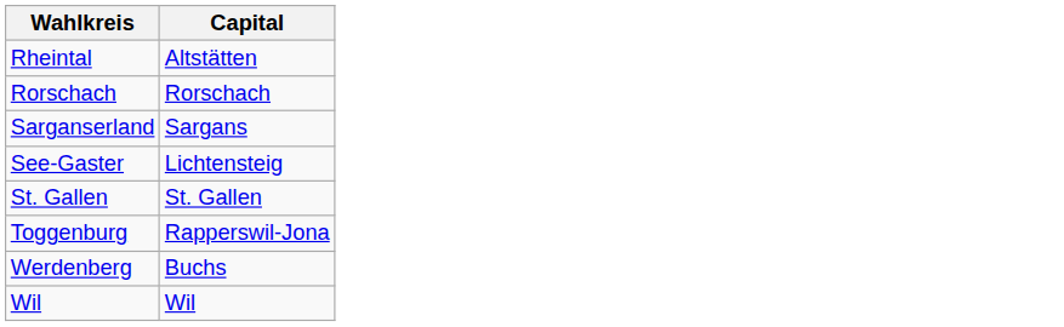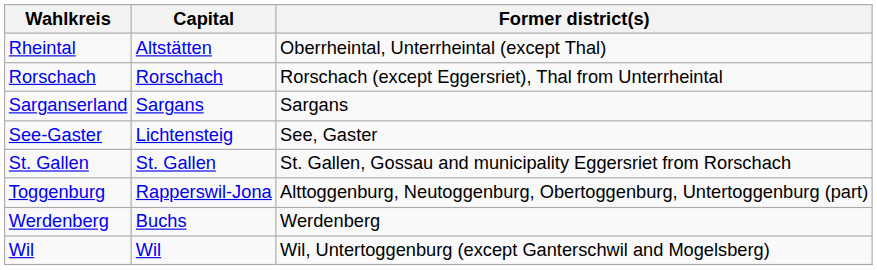+ column: Former district(s) | Oberrheintal, Unterrheintal (except Thal) | Rorschach (except Eggersriet), Thal from Unterrheintal | Sargans | See, Gaster | St. Gallen, Gossau and municipality Eggersriet from Rorschach | Alttoggenburg, Neutoggenburg, Obertoggenburg, Untertoggenburg (part) | Werdenberg | Wil, Untertoggenburg (except Ganterschwil and Mogelsberg)
